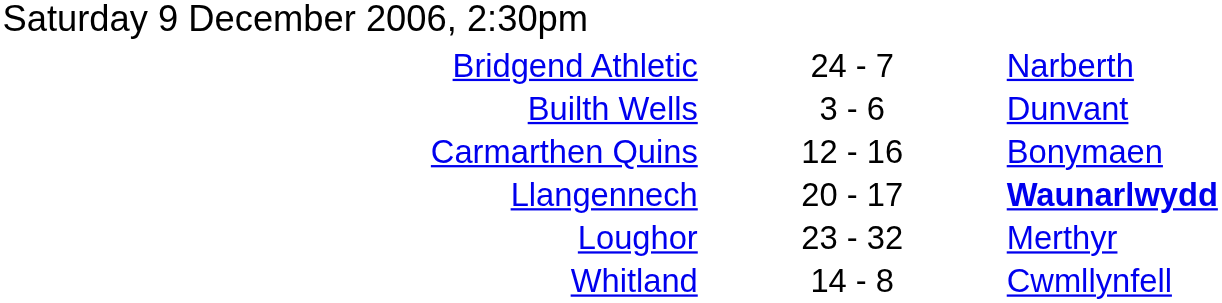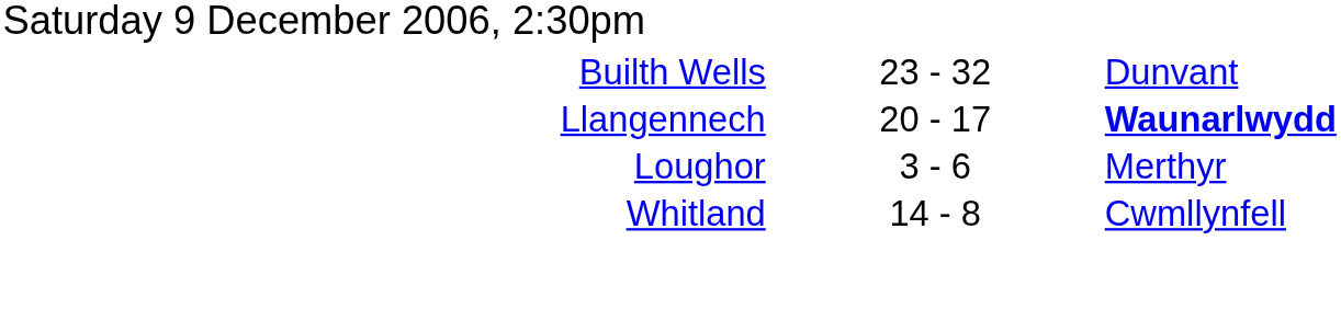- row: Bridgend Athletic | 24 - 7 | Narberth
Builth Wells | column 2: 3 - 6 -> 23 - 32
- row: Carmarthen Quins | 12 - 16 | Bonymaen
Loughor | column 2: 23 - 32 -> 3 - 6
